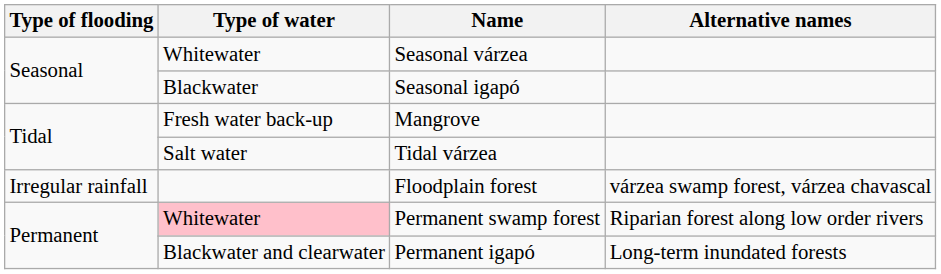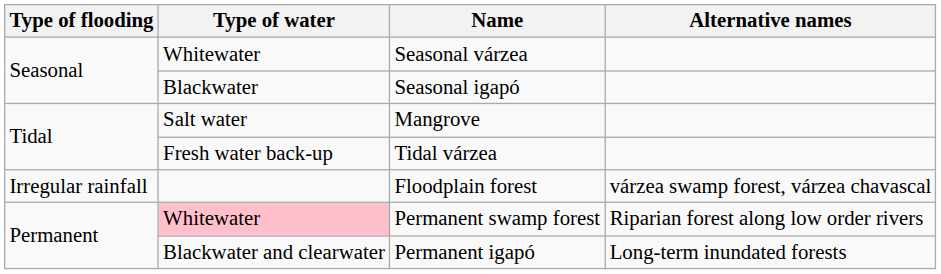Mangrove | Type of water: Fresh water back-up -> Salt water
Tidal várzea | Type of water: Salt water -> Fresh water back-up
